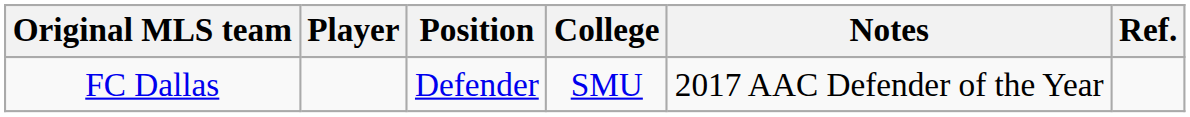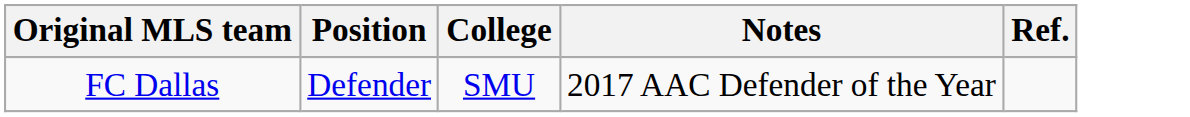- column: Player
